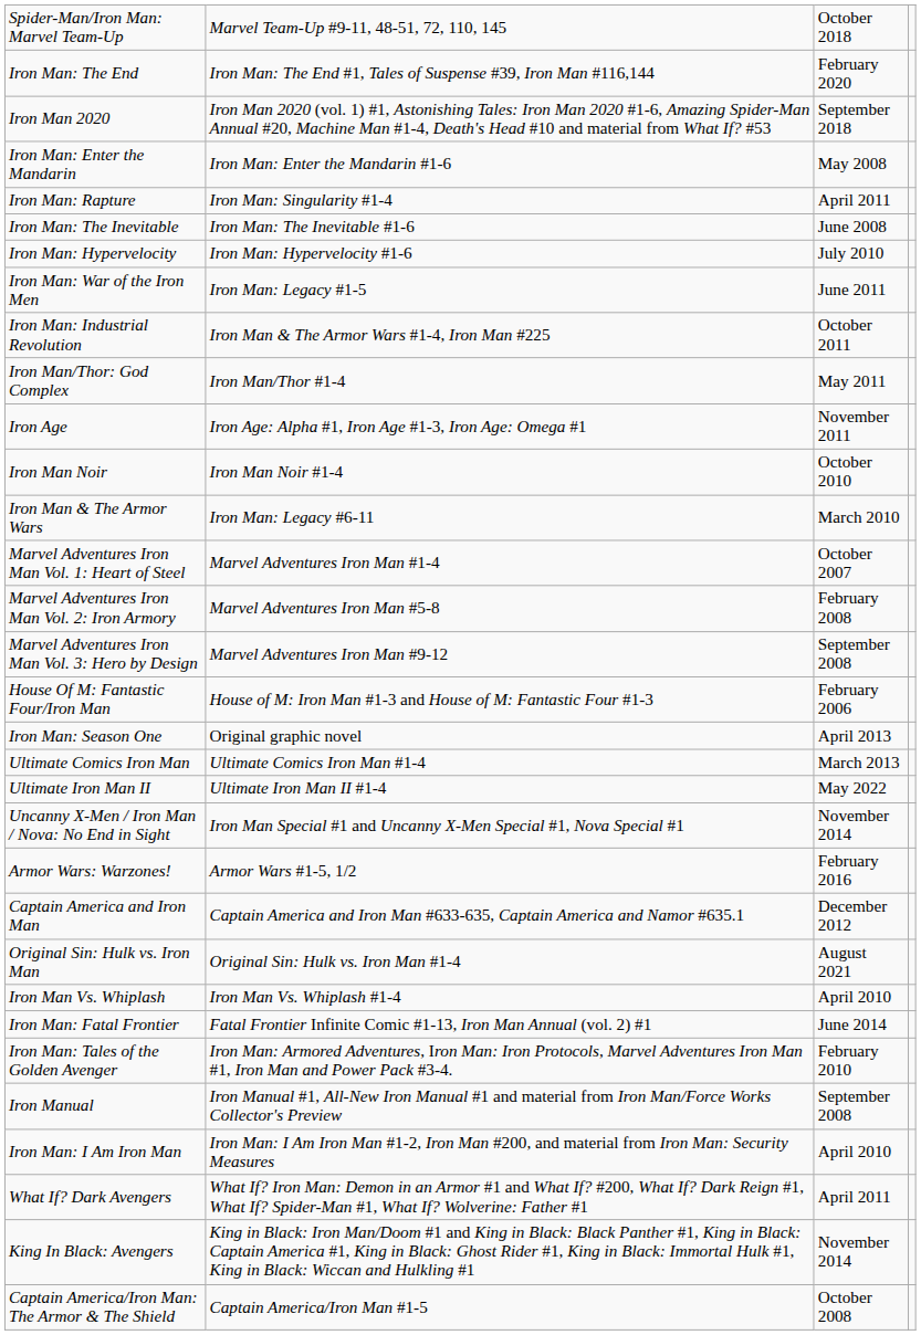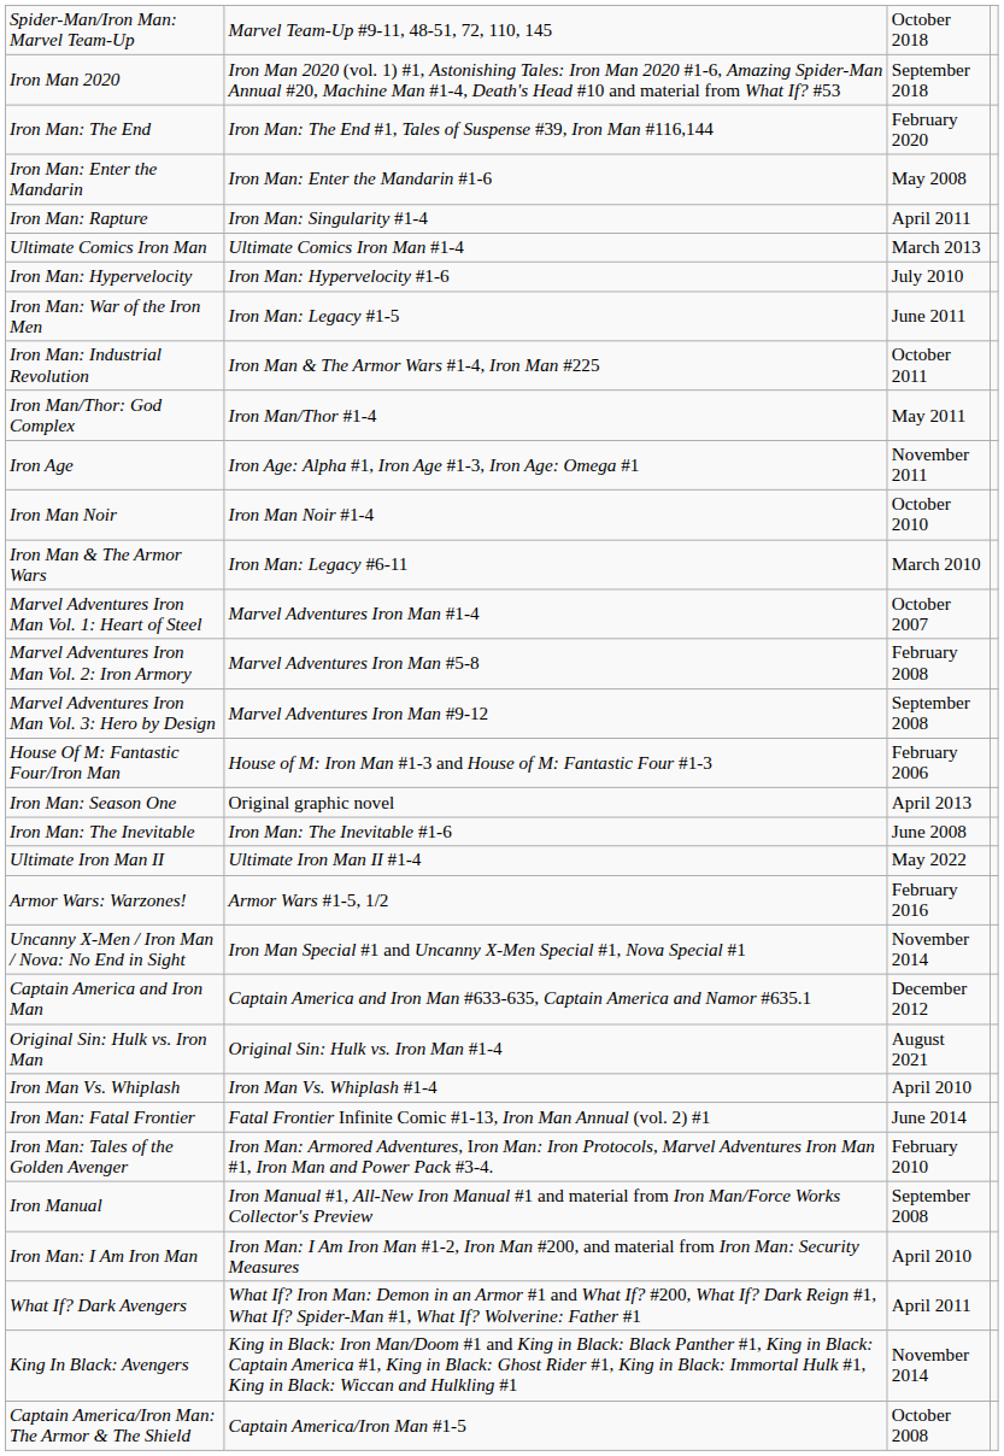rows swapped: Iron Man: The End <-> Iron Man 2020
rows swapped: Iron Man: The Inevitable <-> Ultimate Comics Iron Man
rows swapped: Armor Wars: Warzones! <-> Uncanny X-Men / Iron Man / Nova: No End in Sight
